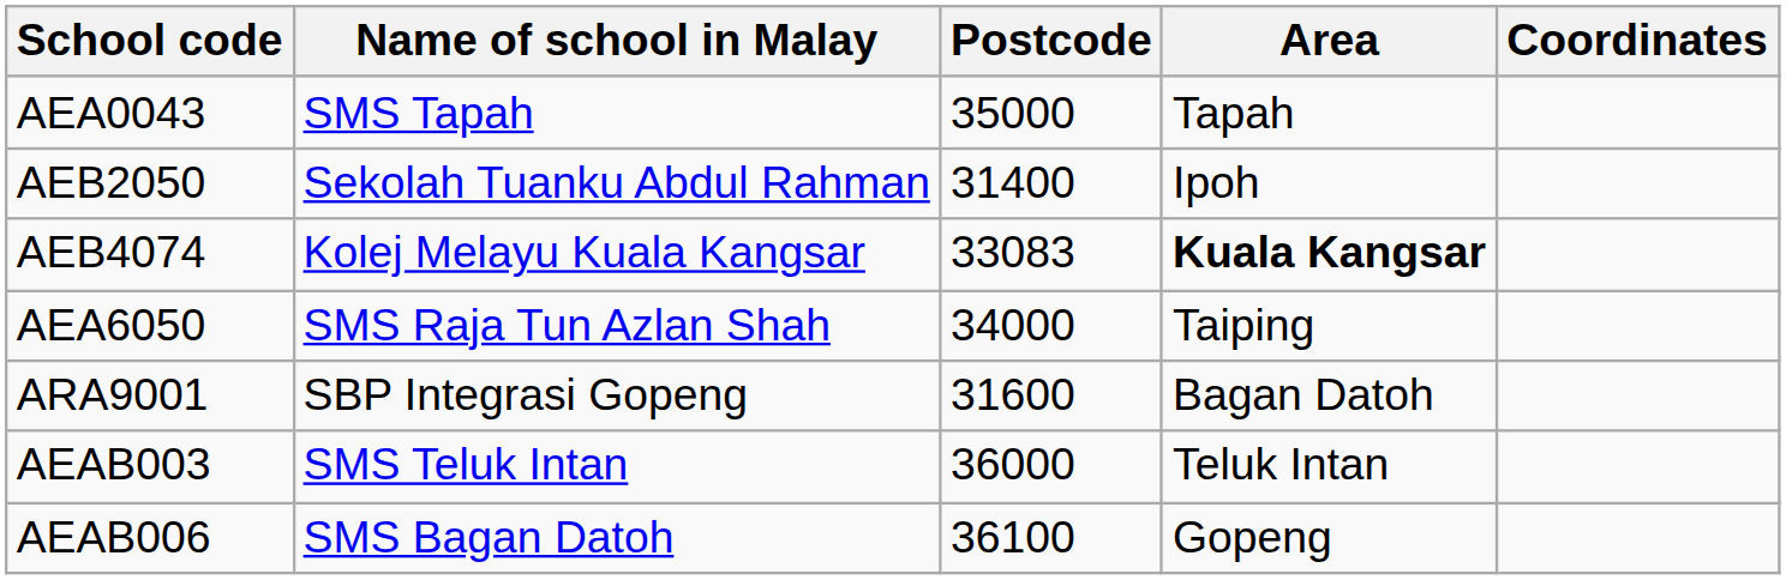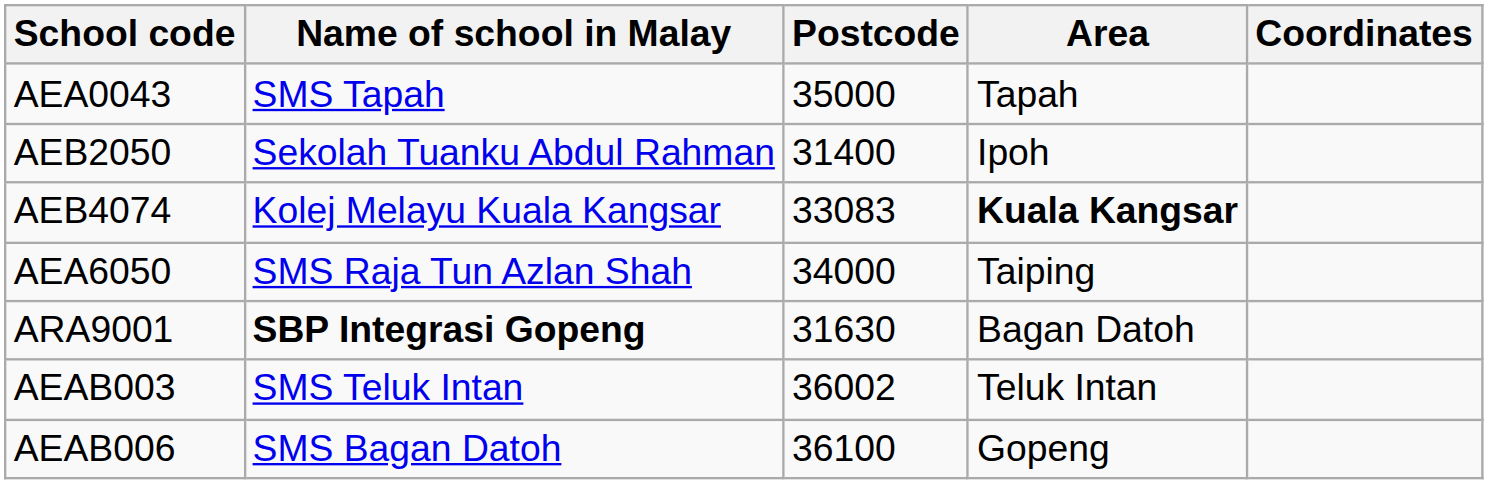ARA9001 | Name of school in Malay: normal -> bold
ARA9001 | Postcode: 31600 -> 31630
AEAB003 | Postcode: 36000 -> 36002
